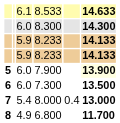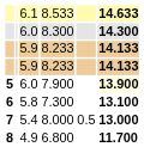7.300 | column 3: 6.0 -> 5.8
7.300 | column 6: 13.500 -> 13.100
8.000 | column 5: 0.4 -> 0.5
